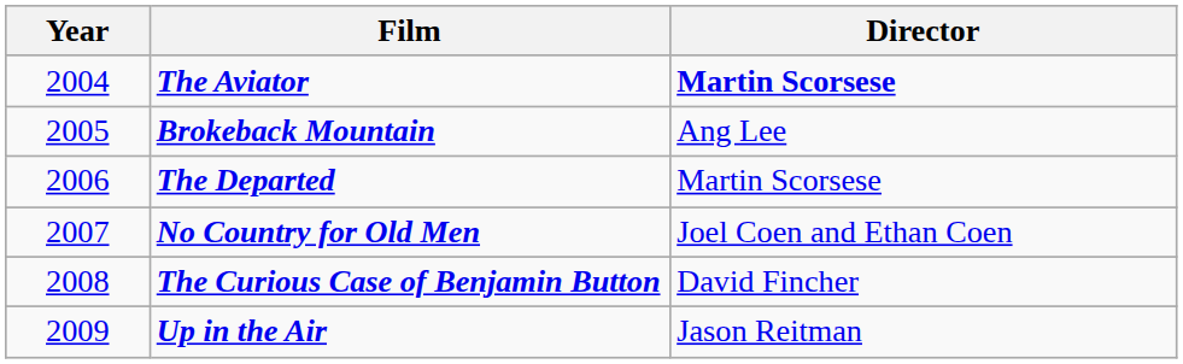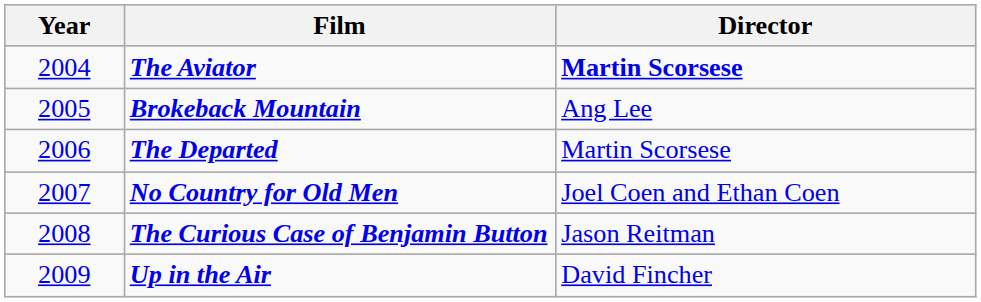The Curious Case of Benjamin Button | Director: David Fincher -> Jason Reitman
Up in the Air | Director: Jason Reitman -> David Fincher
